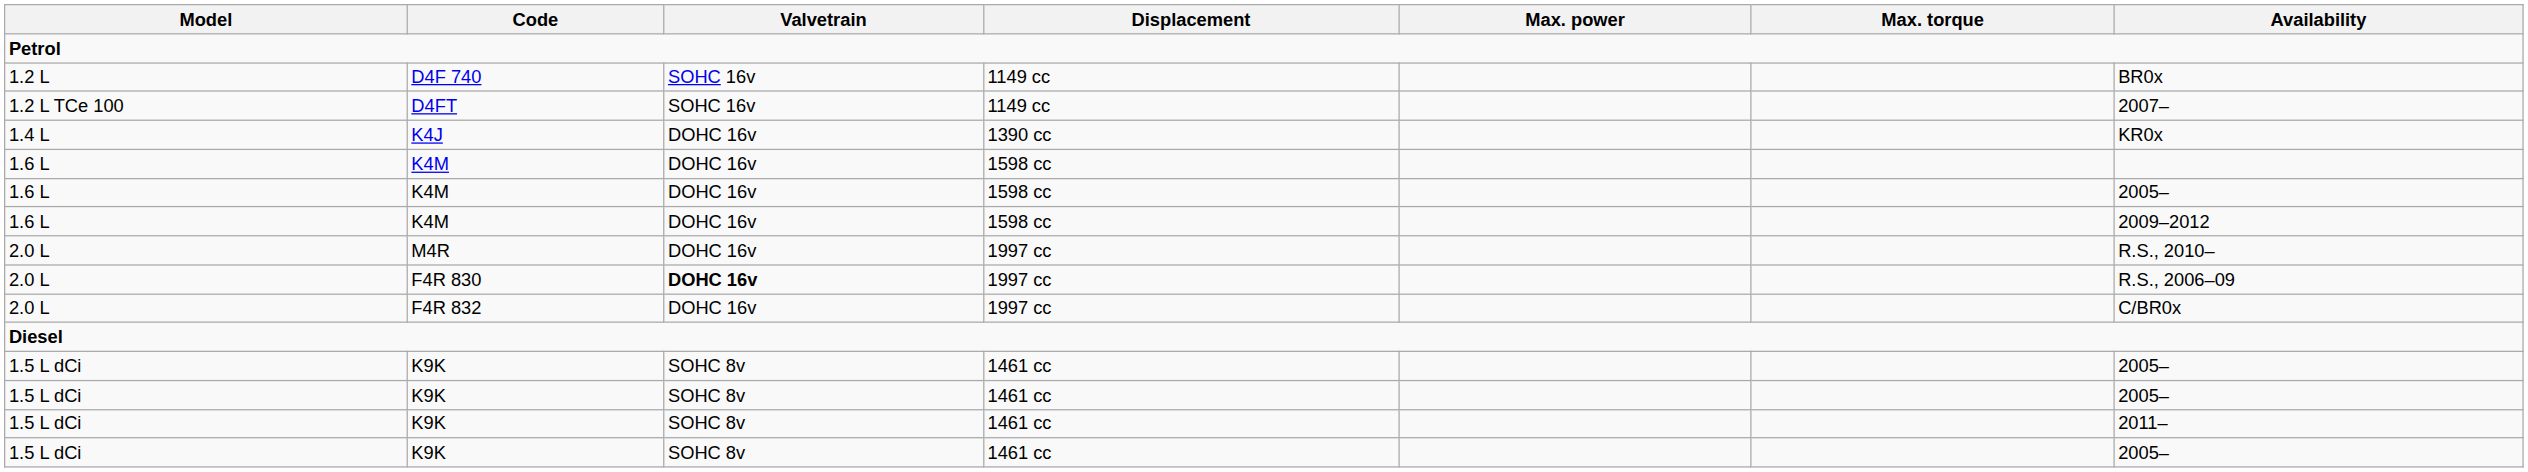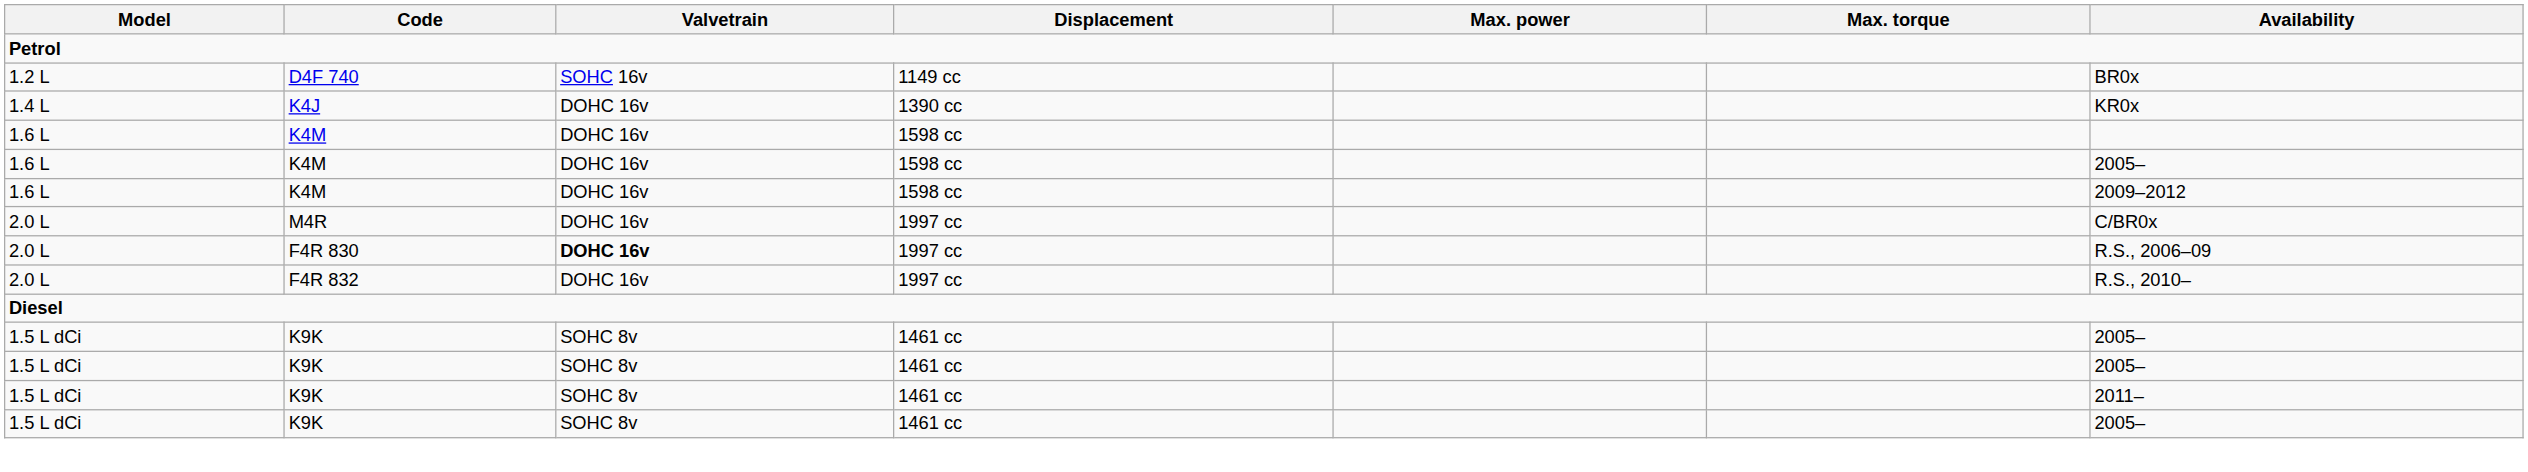- row: 1.2 L TCe 100 | D4FT | SOHC 16v | 1149 cc | 2007–
M4R | Availability: R.S., 2010– -> C/BR0x
F4R 832 | Availability: C/BR0x -> R.S., 2010–
